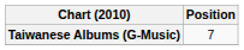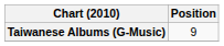Taiwanese Albums (G-Music) | Position: 7 -> 9
